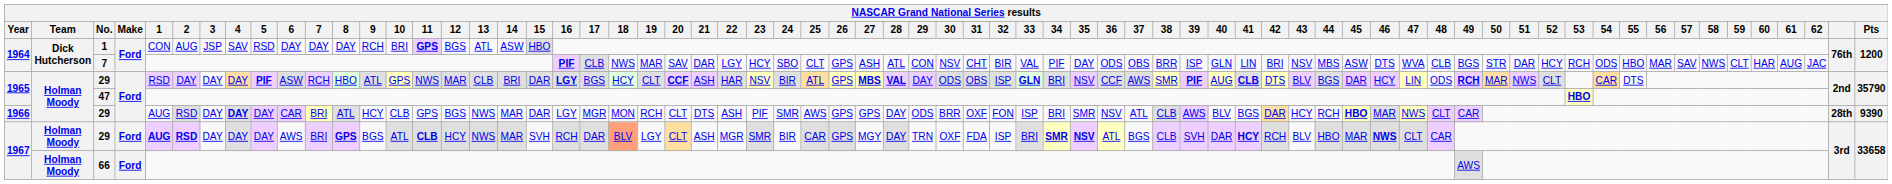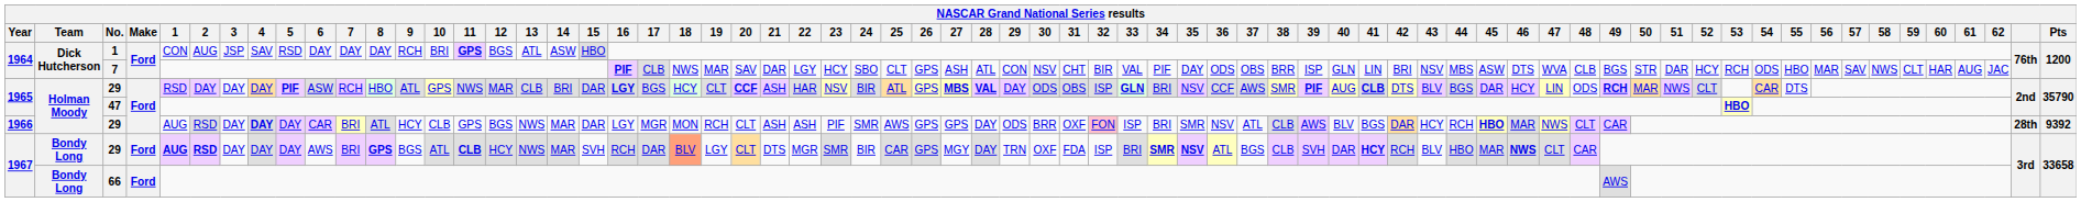1966 / 29 | 21: DTS -> ASH
1966 / 29 | 32: no background -> pink background
1966 / 29 | Pts: 9390 -> 9392
1967 / 29 | Team: Holman Moody -> Bondy Long
1967 / 29 | 21: ASH -> DTS
66 | Team: Holman Moody -> Bondy Long
